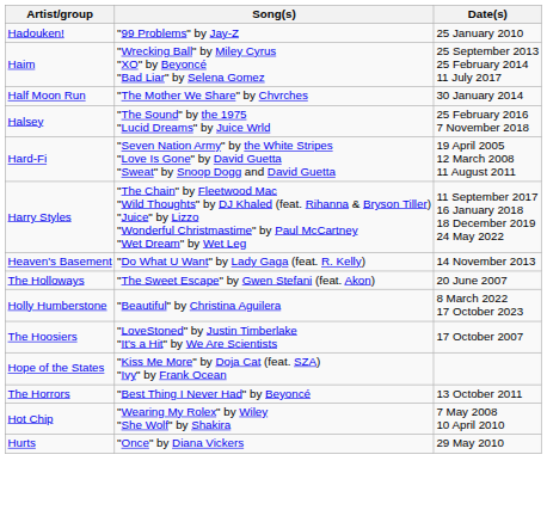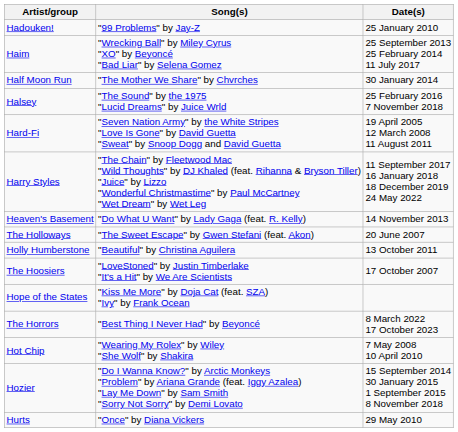Holly Humberstone | Date(s): 8 March 2022 17 October 2023 -> 13 October 2011
The Horrors | Date(s): 13 October 2011 -> 8 March 2022 17 October 2023
+ row: Hozier | "Do I Wanna Know?" by Arctic Monkeys "Problem" by Ariana Grande (feat. Iggy Azalea) "Lay Me Down" by Sam Smith "Sorry Not Sorry" by Demi Lovato | 15 September 2014 30 January 2015 1 September 2015 8 November 2018
